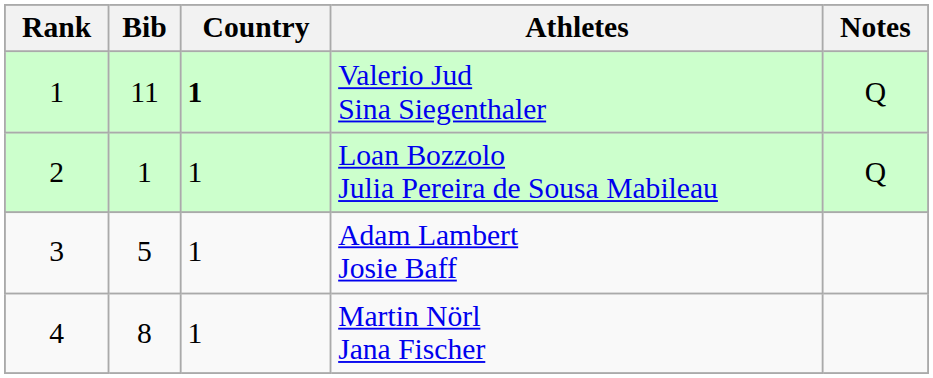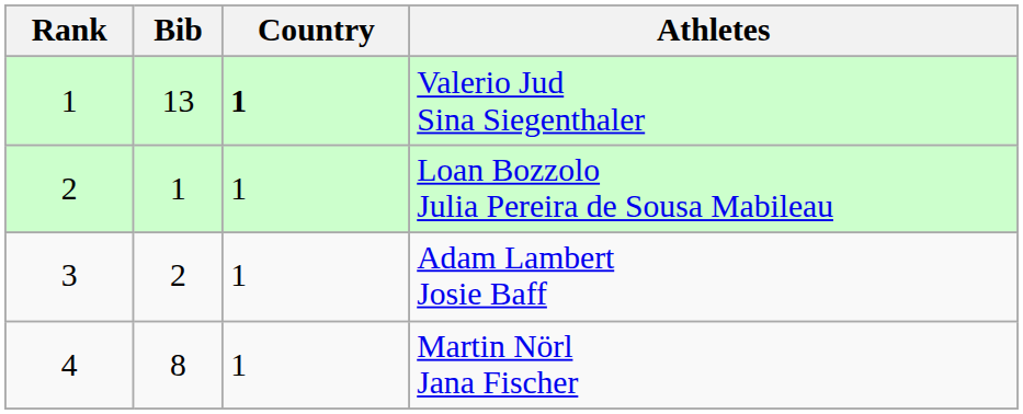- column: Notes | Q | Q
Valerio Jud Sina Siegenthaler | Bib: 11 -> 13
Adam Lambert Josie Baff | Bib: 5 -> 2
